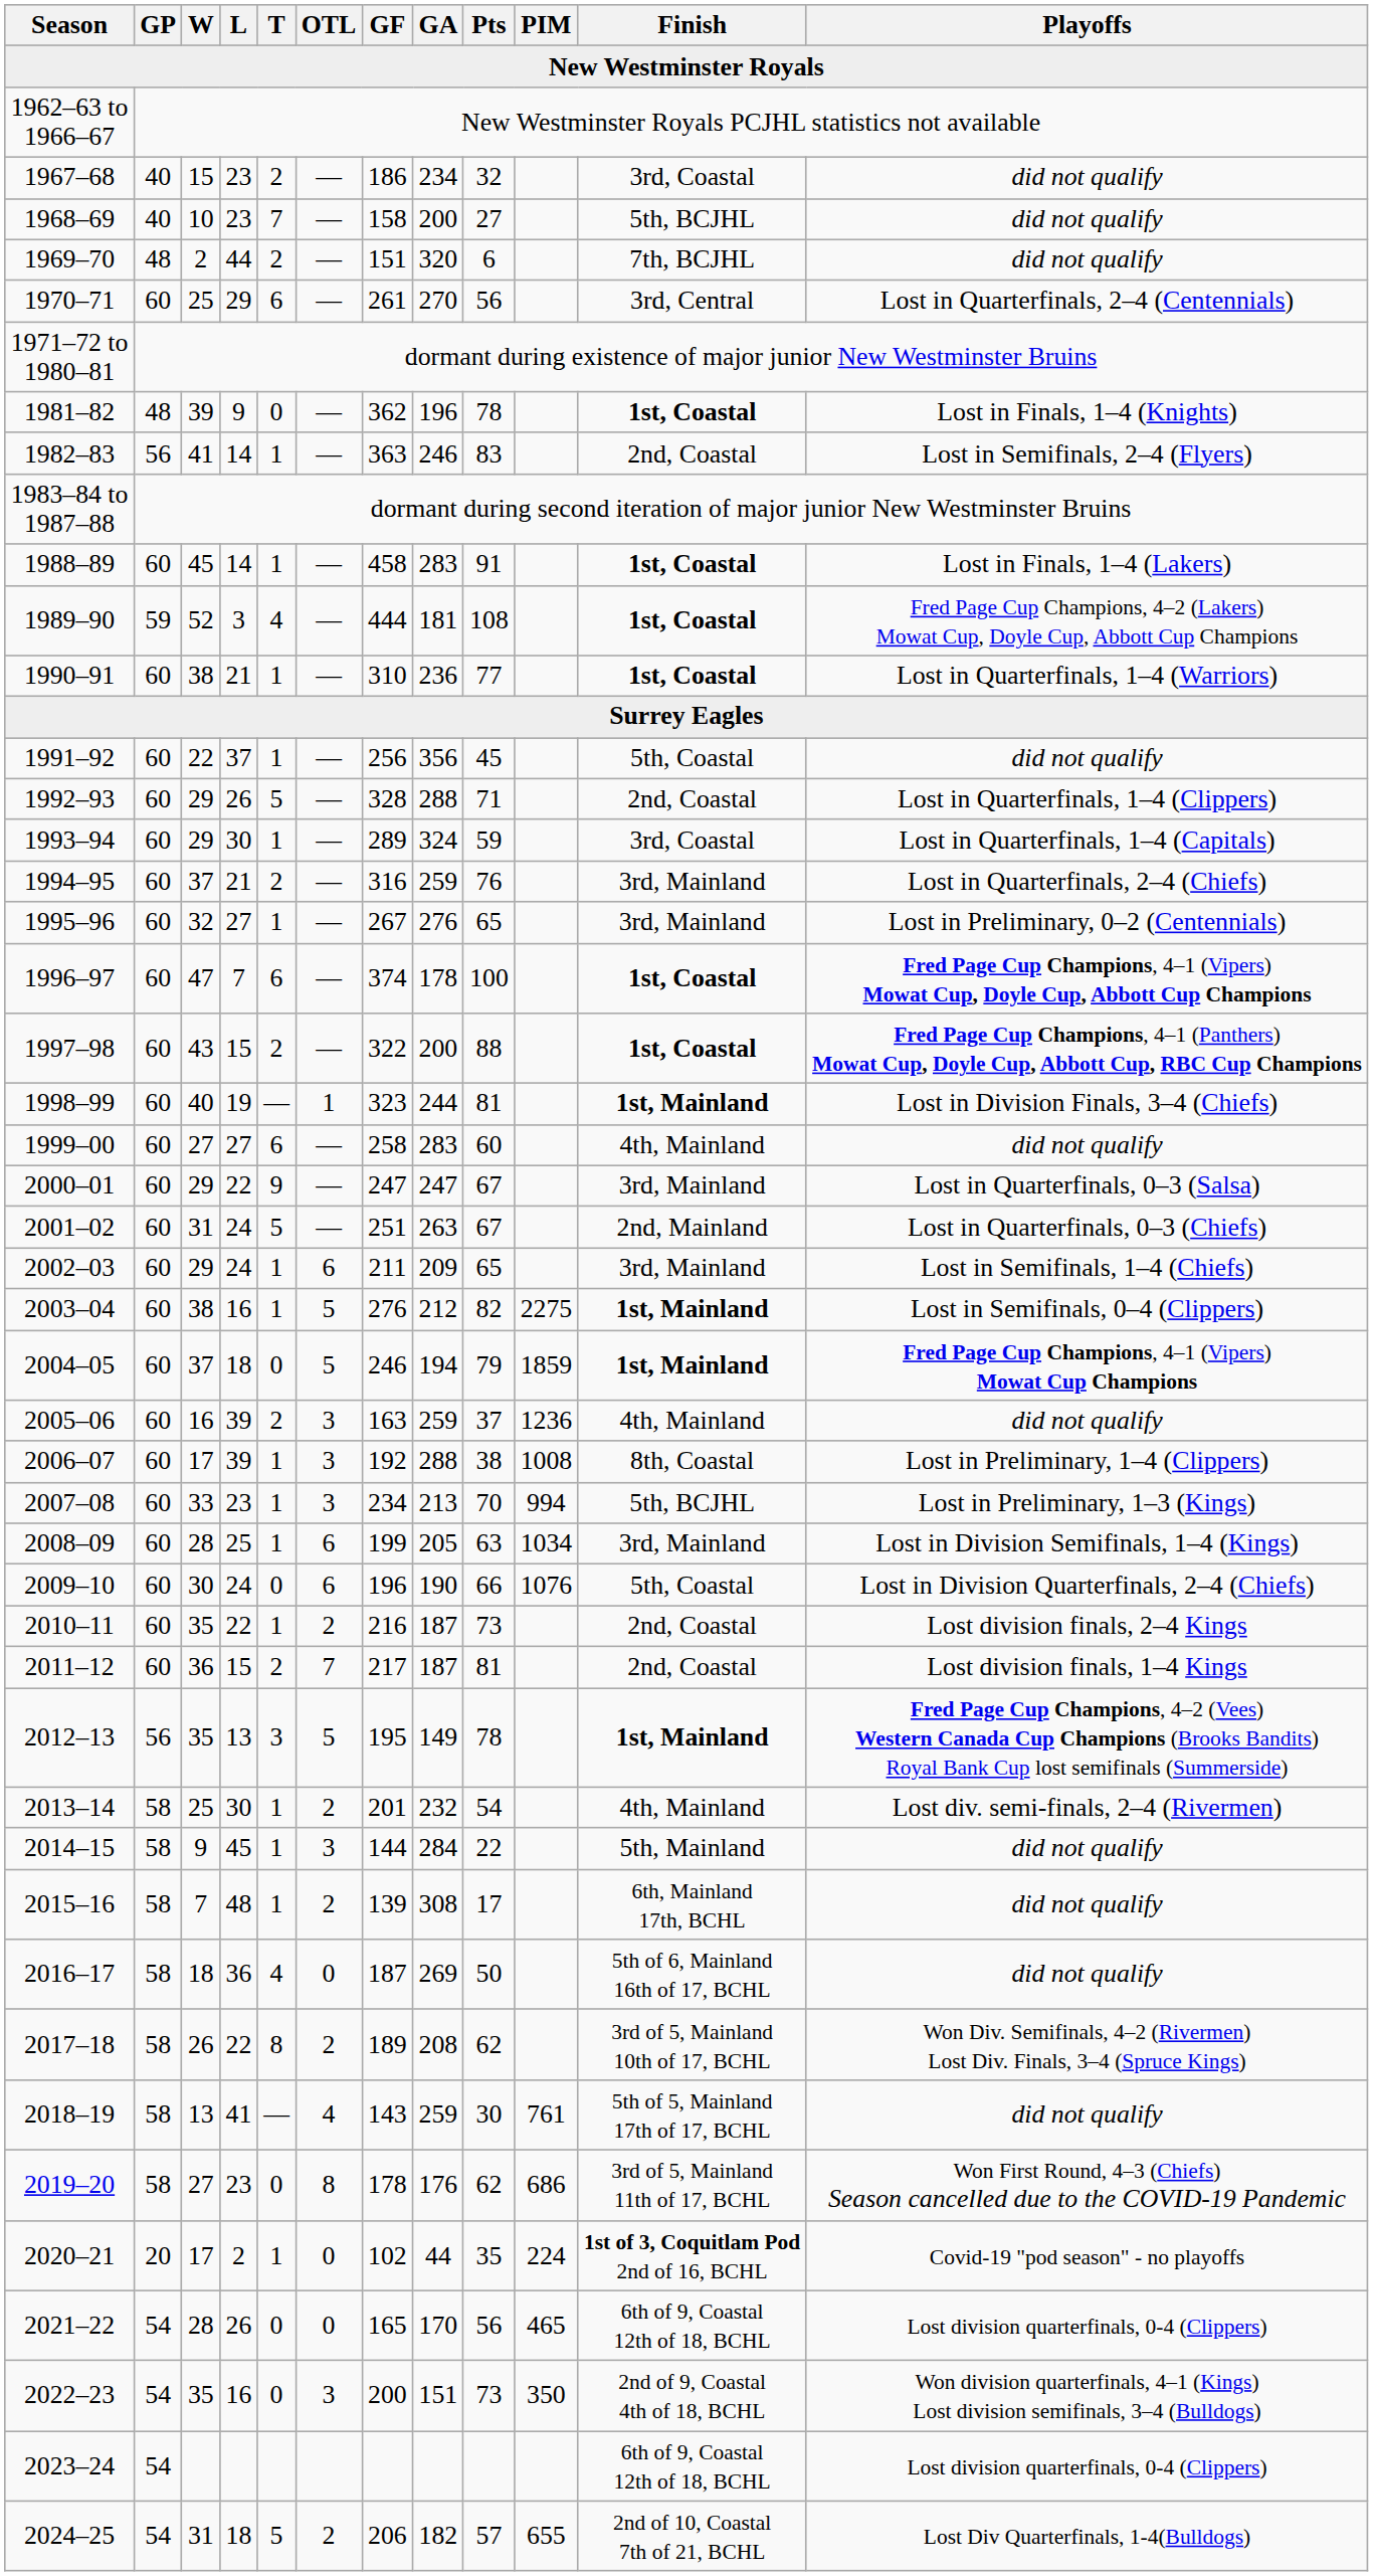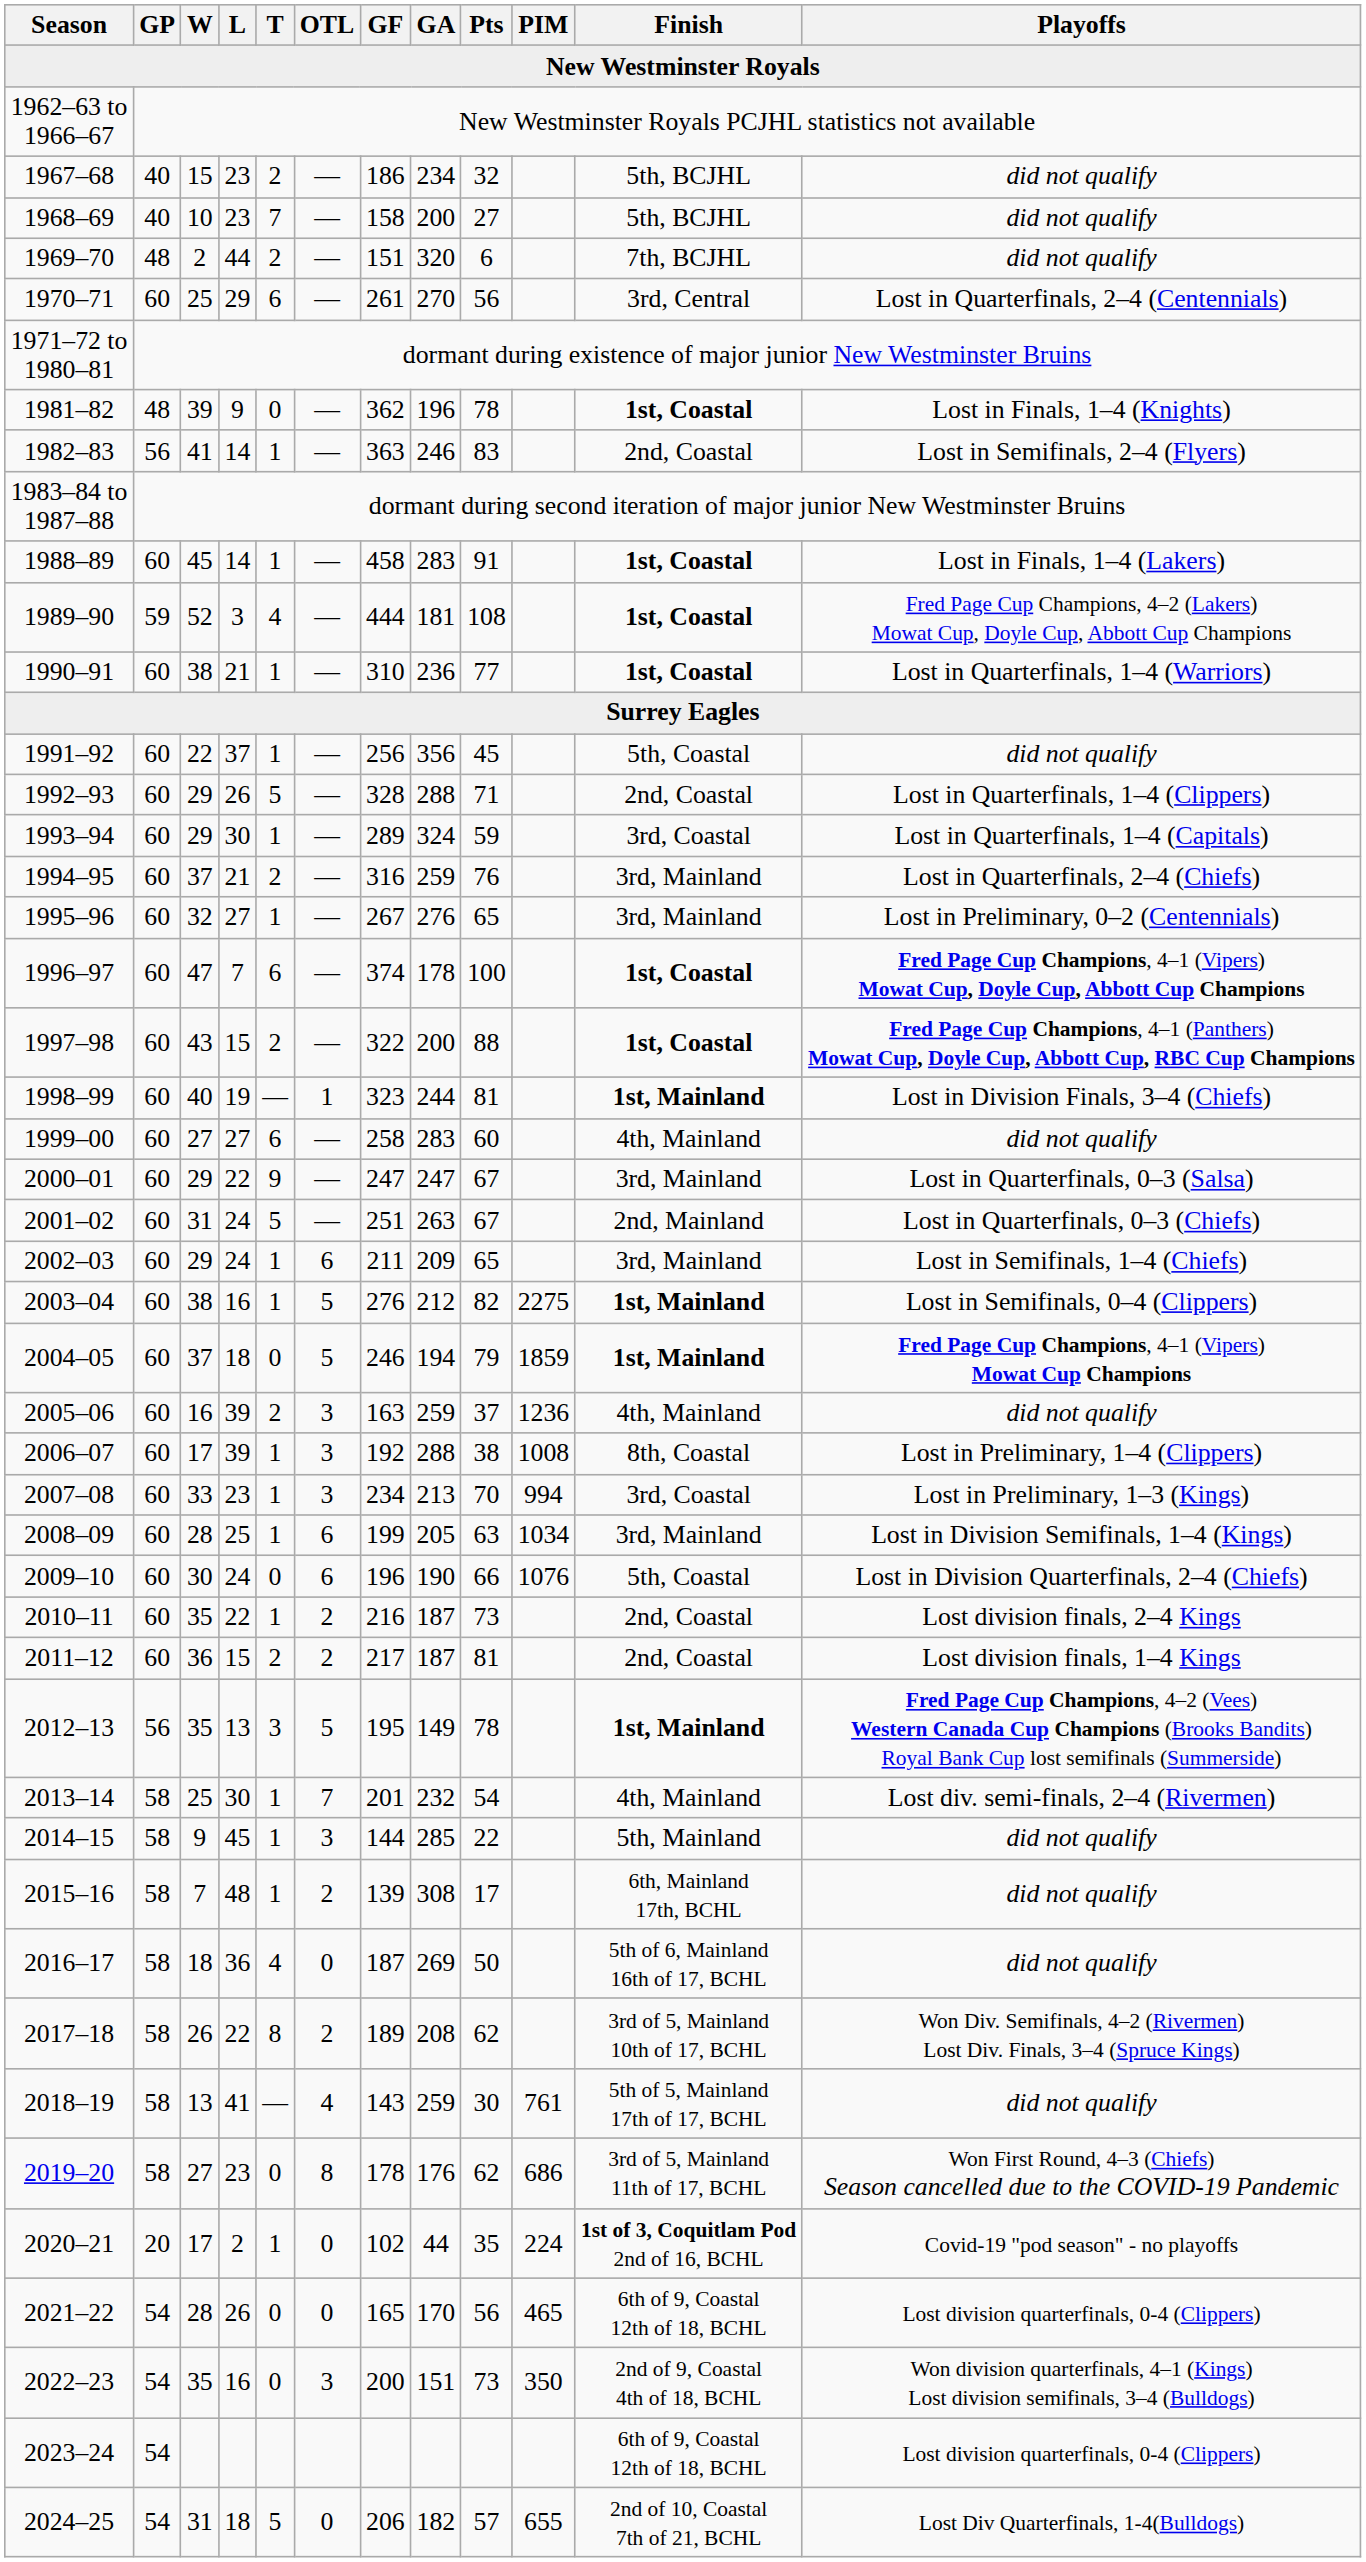1967–68 | Finish: 3rd, Coastal -> 5th, BCJHL
2007–08 | Finish: 5th, BCJHL -> 3rd, Coastal
2011–12 | OTL: 7 -> 2
2013–14 | OTL: 2 -> 7
2014–15 | GA: 284 -> 285
2024–25 | OTL: 2 -> 0
